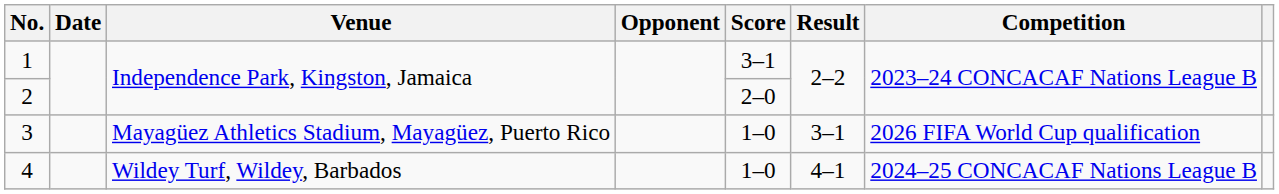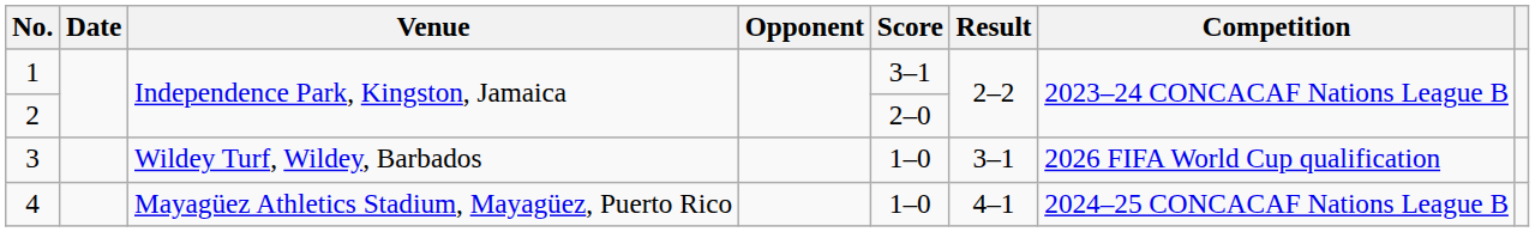3 | Venue: Mayagüez Athletics Stadium, Mayagüez, Puerto Rico -> Wildey Turf, Wildey, Barbados
4 | Venue: Wildey Turf, Wildey, Barbados -> Mayagüez Athletics Stadium, Mayagüez, Puerto Rico
